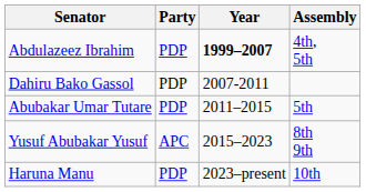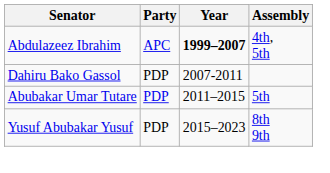Abdulazeez Ibrahim | Party: PDP -> APC
Yusuf Abubakar Yusuf | Party: APC -> PDP
- row: Haruna Manu | PDP | 2023–present | 10th
